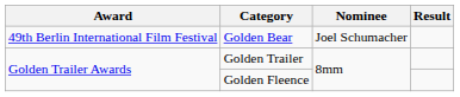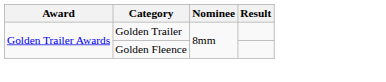- row: 49th Berlin International Film Festival | Golden Bear | Joel Schumacher
